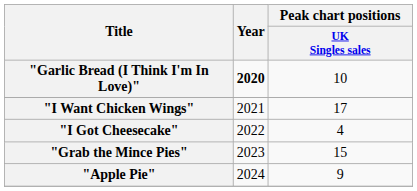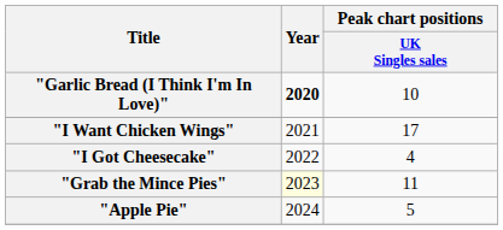"Grab the Mince Pies" | Year: no background -> lightyellow background
"Grab the Mince Pies" | Peak chart positions / UK Singles sales: 15 -> 11
"Apple Pie" | Peak chart positions / UK Singles sales: 9 -> 5
